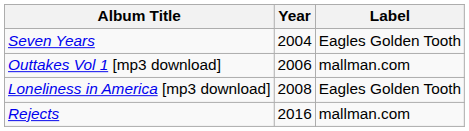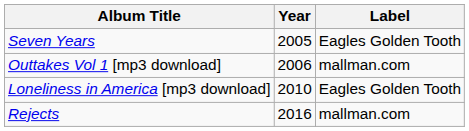Seven Years | Year: 2004 -> 2005
Loneliness in America [mp3 download] | Year: 2008 -> 2010
